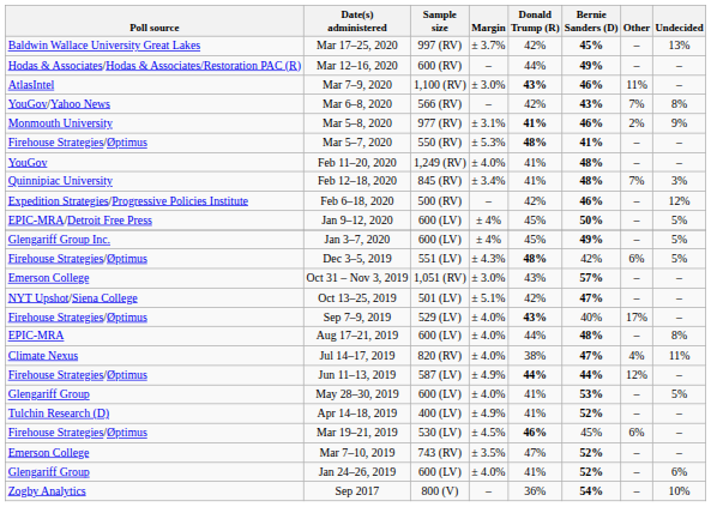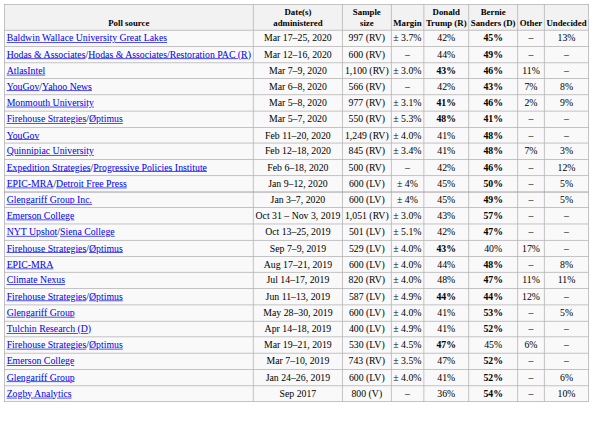- row: Firehouse Strategies/Øptimus | Dec 3–5, 2019 | 551 (LV) | ± 4.3% | 48% | 42% | 6% | 5%
Jul 14–17, 2019 | Donald Trump (R): 38% -> 48%
Jul 14–17, 2019 | Other: 4% -> 11%
Mar 19–21, 2019 | Donald Trump (R): 46% -> 47%
